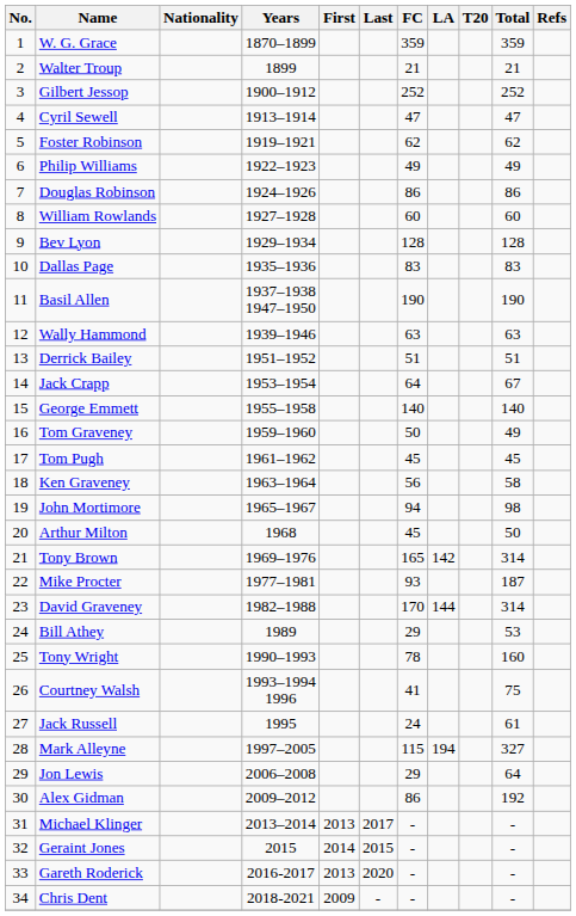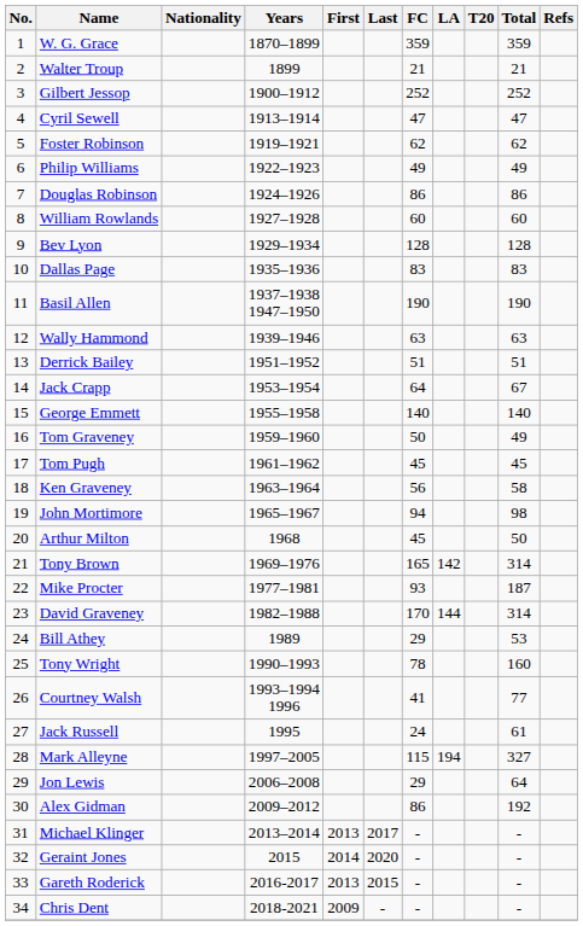Courtney Walsh | Total: 75 -> 77
Geraint Jones | Last: 2015 -> 2020
Gareth Roderick | Last: 2020 -> 2015
